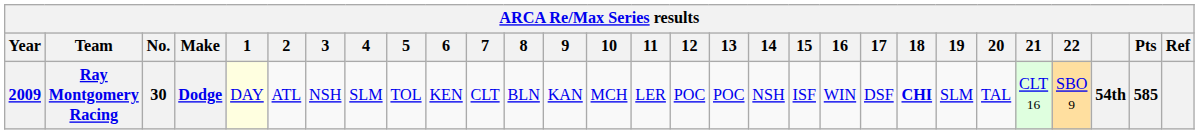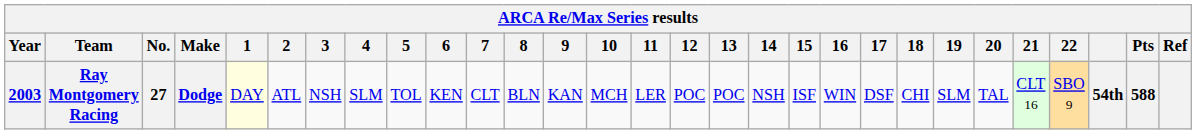Ray Montgomery Racing | Year: 2009 -> 2003
Ray Montgomery Racing | No.: 30 -> 27
Ray Montgomery Racing | 18: bold -> normal
Ray Montgomery Racing | Pts: 585 -> 588
